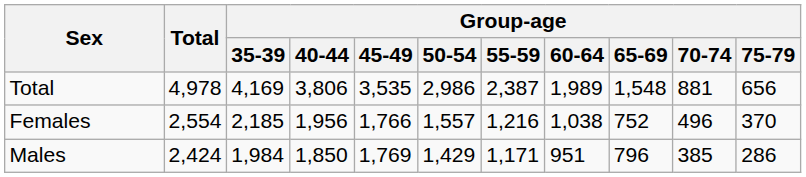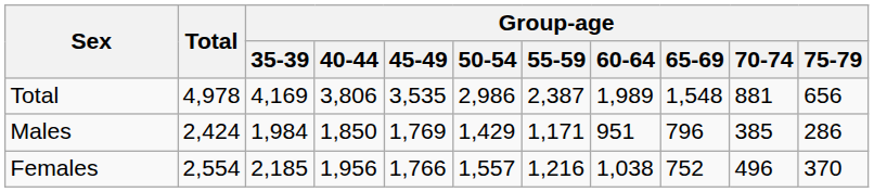rows swapped: Males <-> Females
